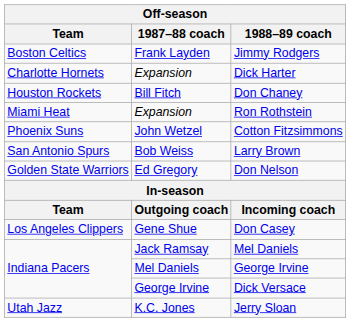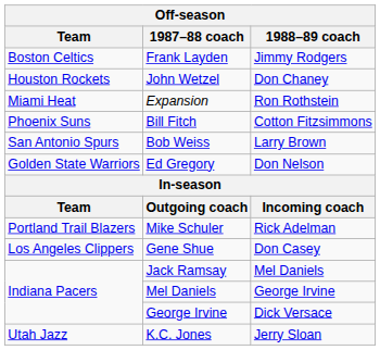- row: Charlotte Hornets | Expansion | Dick Harter
Don Chaney | 1987–88 coach: Bill Fitch -> John Wetzel
Cotton Fitzsimmons | 1987–88 coach: John Wetzel -> Bill Fitch
+ row: Portland Trail Blazers | Mike Schuler | Rick Adelman
